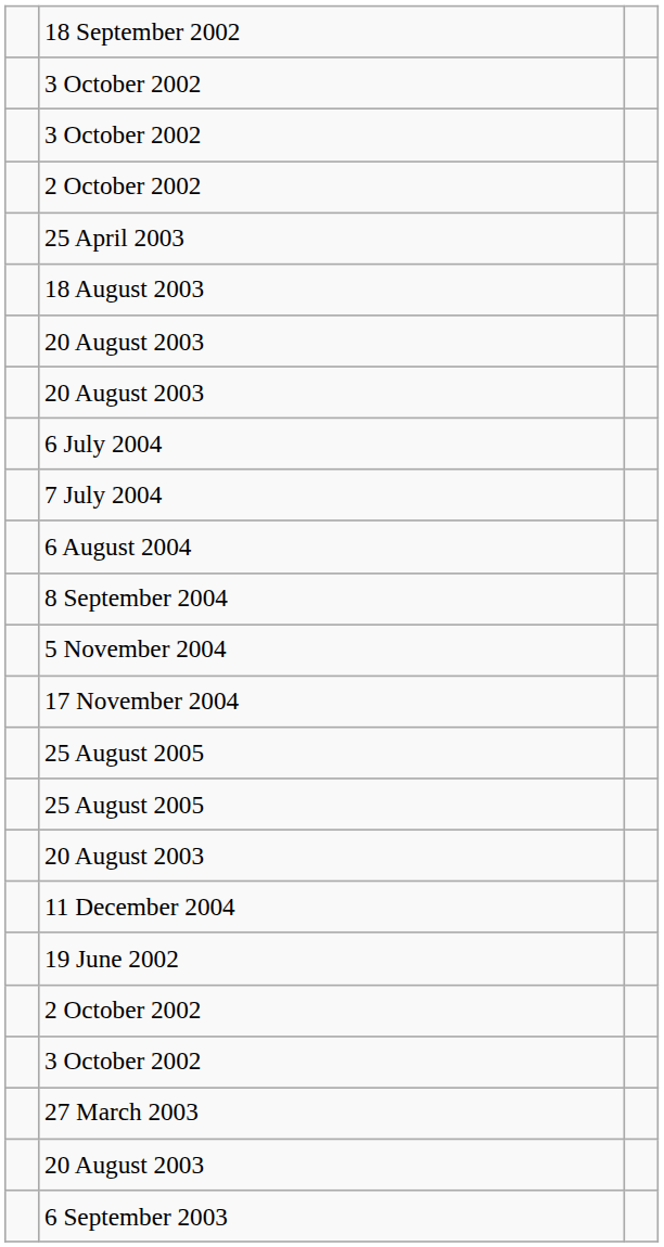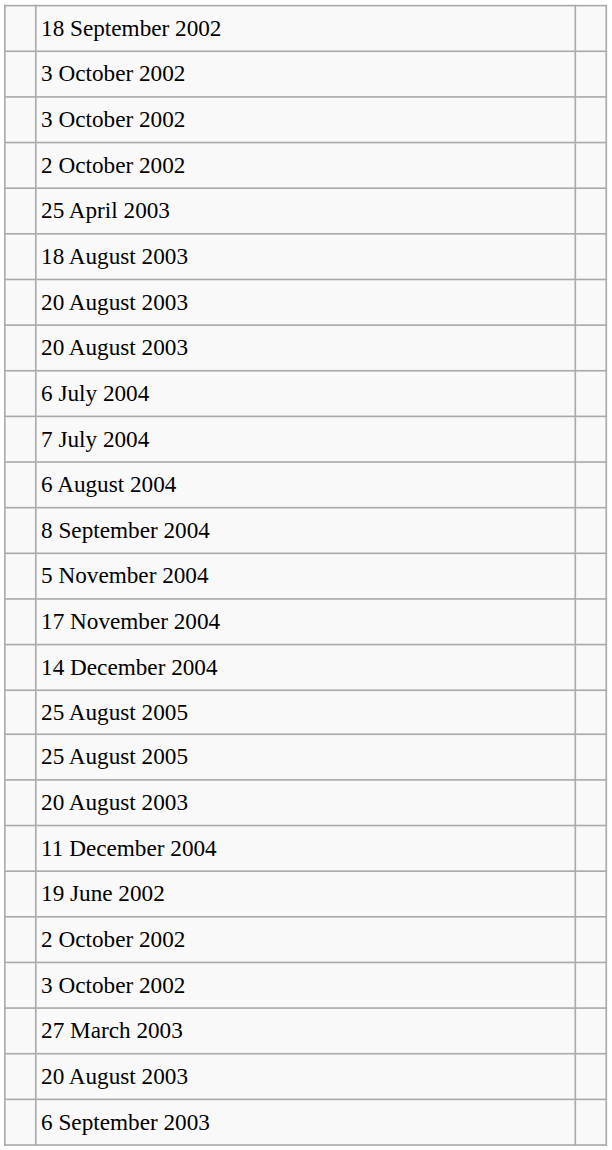+ row: 14 December 2004
